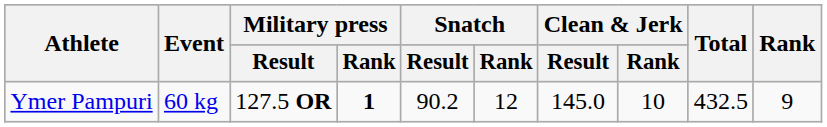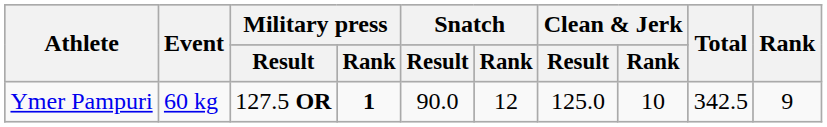Ymer Pampuri | Snatch / Result: 90.2 -> 90.0
Ymer Pampuri | Clean & Jerk / Result: 145.0 -> 125.0
Ymer Pampuri | Total: 432.5 -> 342.5
